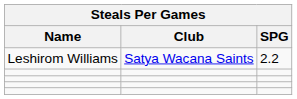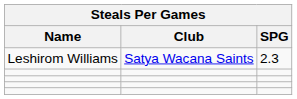Leshirom Williams | SPG: 2.2 -> 2.3
